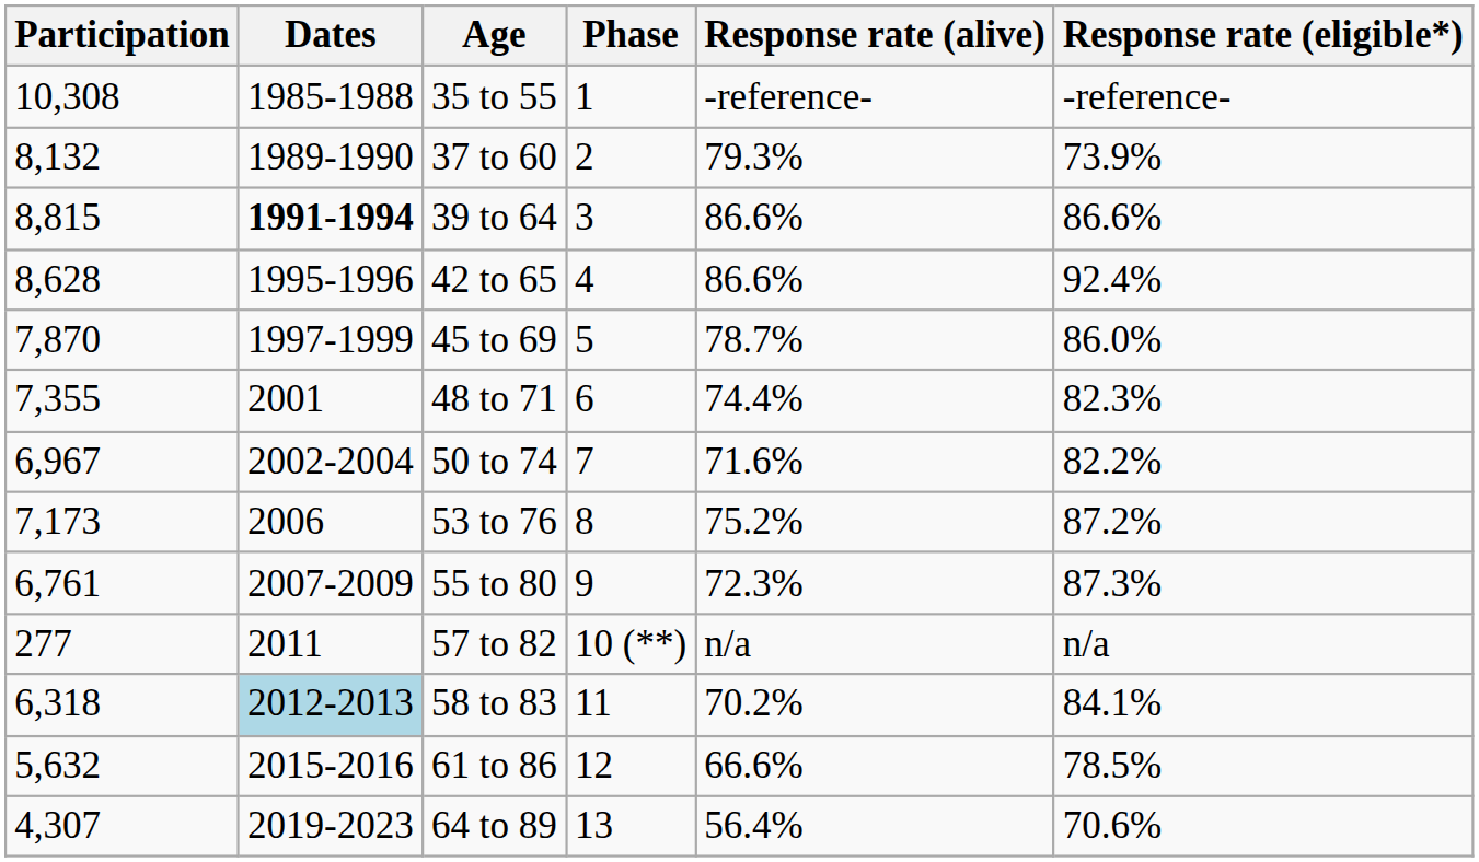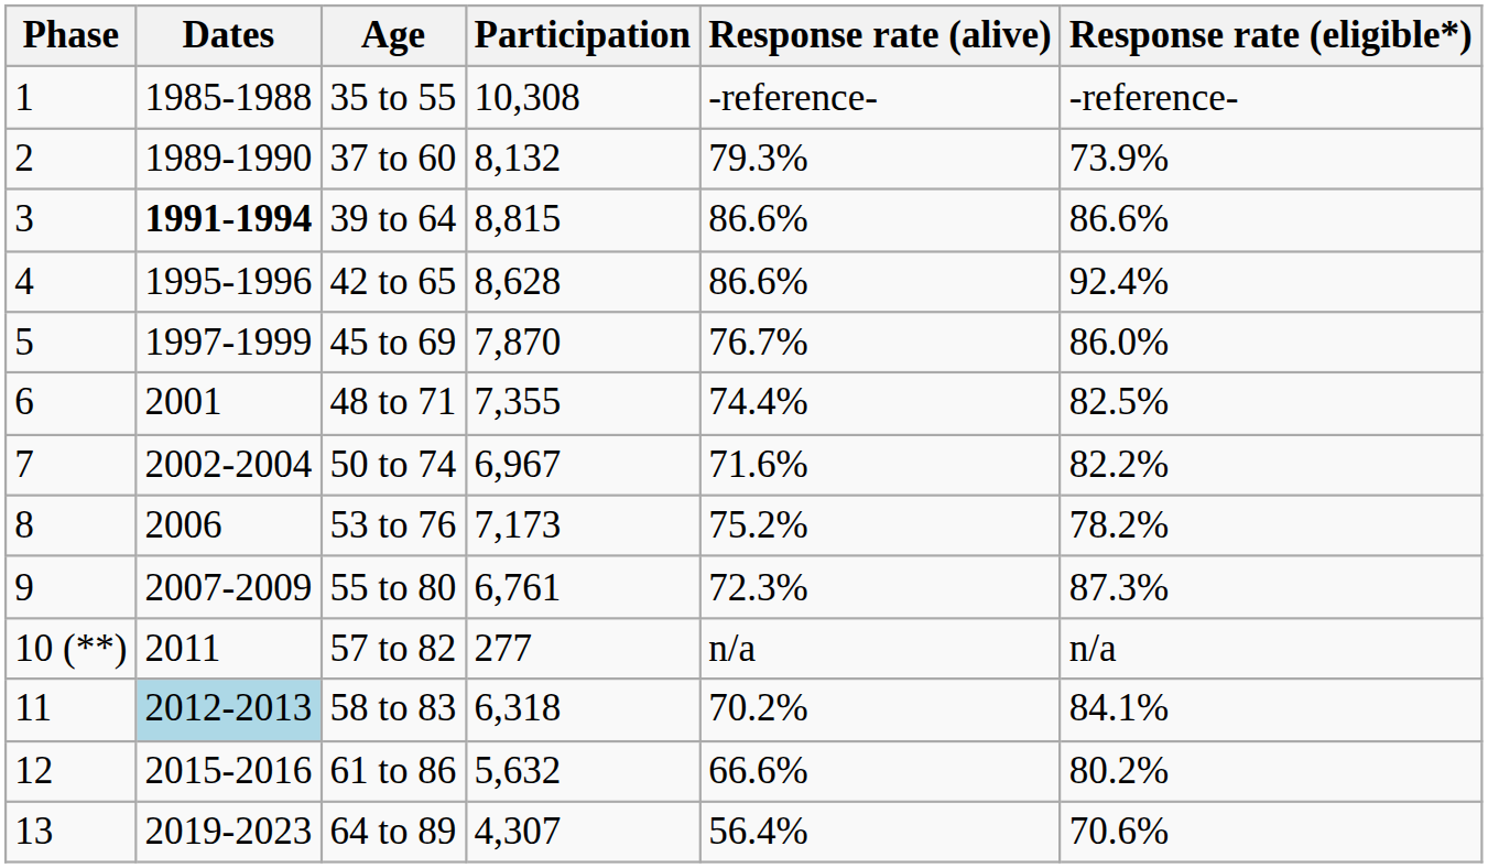columns swapped: Phase <-> Participation
45 to 69 | Response rate (alive): 78.7% -> 76.7%
48 to 71 | Response rate (eligible*): 82.3% -> 82.5%
53 to 76 | Response rate (eligible*): 87.2% -> 78.2%
61 to 86 | Response rate (eligible*): 78.5% -> 80.2%
